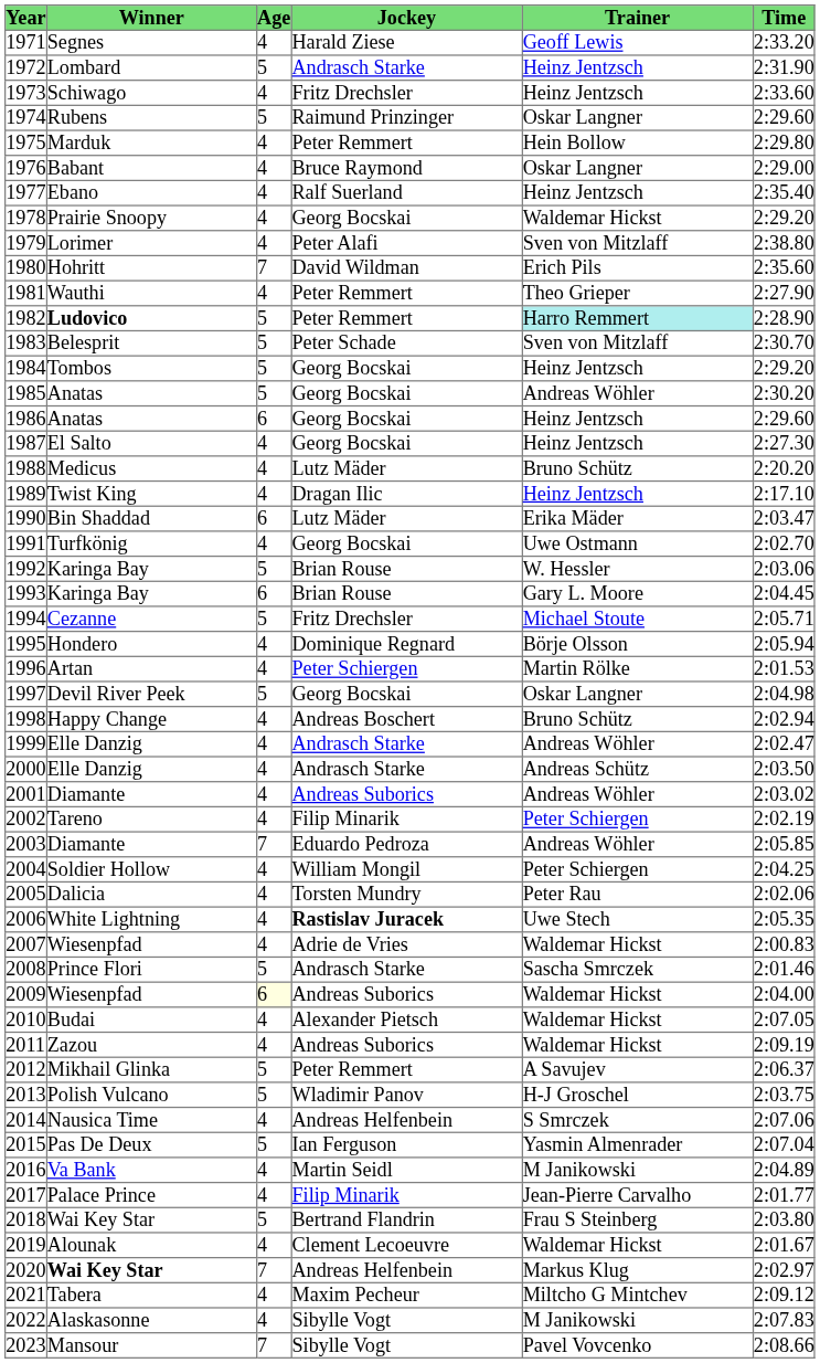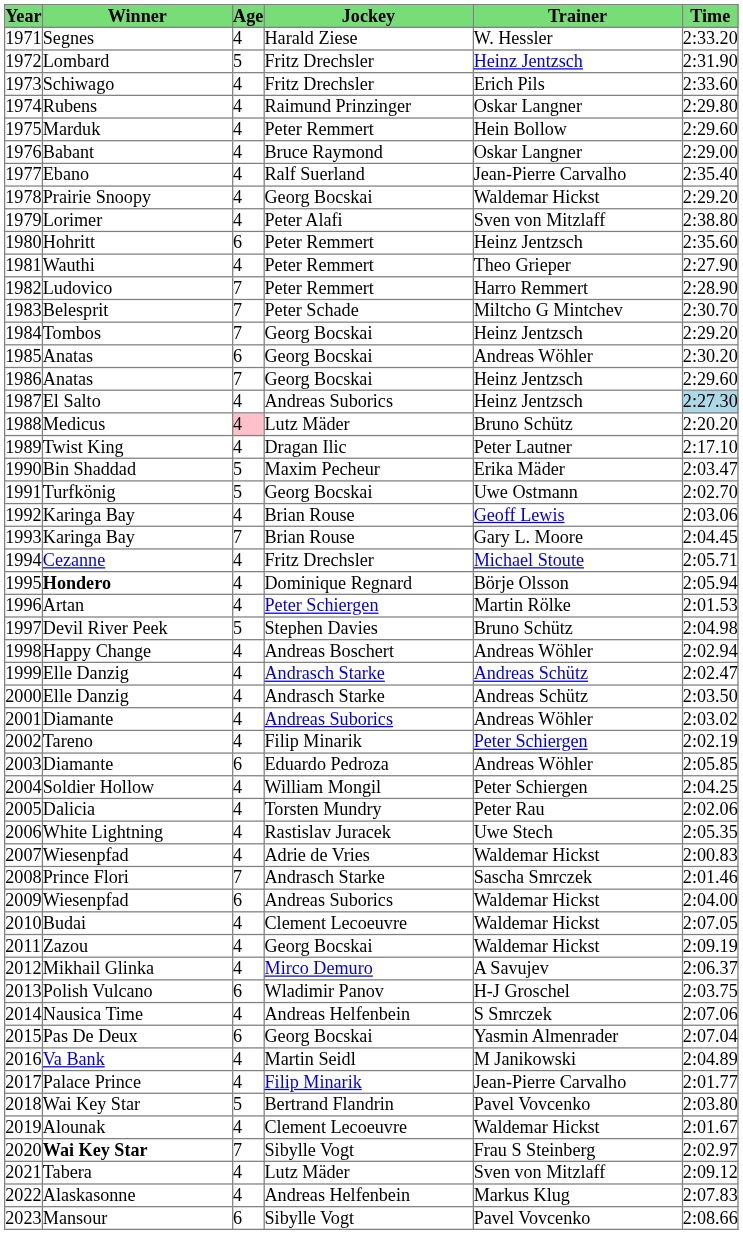1971 | Trainer: Geoff Lewis -> W. Hessler
1972 | Jockey: Andrasch Starke -> Fritz Drechsler
1973 | Trainer: Heinz Jentzsch -> Erich Pils
1974 | Age: 5 -> 4
1974 | Time: 2:29.60 -> 2:29.80
1975 | Time: 2:29.80 -> 2:29.60
1977 | Trainer: Heinz Jentzsch -> Jean-Pierre Carvalho
1980 | Age: 7 -> 6
1980 | Jockey: David Wildman -> Peter Remmert
1980 | Trainer: Erich Pils -> Heinz Jentzsch
1982 | Winner: bold -> normal
1982 | Age: 5 -> 7
1982 | Trainer: paleturquoise background -> no background
1983 | Age: 5 -> 7
1983 | Trainer: Sven von Mitzlaff -> Miltcho G Mintchev
1984 | Age: 5 -> 7
1985 | Age: 5 -> 6
1986 | Age: 6 -> 7
1987 | Jockey: Georg Bocskai -> Andreas Suborics
1987 | Time: no background -> lightblue background
1988 | Age: no background -> pink background
1989 | Trainer: Heinz Jentzsch -> Peter Lautner
1990 | Age: 6 -> 5
1990 | Jockey: Lutz Mäder -> Maxim Pecheur
1991 | Age: 4 -> 5
1992 | Age: 5 -> 4
1992 | Trainer: W. Hessler -> Geoff Lewis
1993 | Age: 6 -> 7
1994 | Age: 5 -> 4
1995 | Winner: normal -> bold
1997 | Jockey: Georg Bocskai -> Stephen Davies
1997 | Trainer: Oskar Langner -> Bruno Schütz
1998 | Trainer: Bruno Schütz -> Andreas Wöhler
1999 | Trainer: Andreas Wöhler -> Andreas Schütz
2003 | Age: 7 -> 6
2006 | Jockey: bold -> normal
2008 | Age: 5 -> 7
2009 | Age: lightyellow background -> no background
2010 | Jockey: Alexander Pietsch -> Clement Lecoeuvre
2011 | Jockey: Andreas Suborics -> Georg Bocskai
2012 | Age: 5 -> 4
2012 | Jockey: Peter Remmert -> Mirco Demuro
2013 | Age: 5 -> 6
2015 | Age: 5 -> 6
2015 | Jockey: Ian Ferguson -> Georg Bocskai
2018 | Trainer: Frau S Steinberg -> Pavel Vovcenko
2020 | Jockey: Andreas Helfenbein -> Sibylle Vogt
2020 | Trainer: Markus Klug -> Frau S Steinberg
2021 | Jockey: Maxim Pecheur -> Lutz Mäder
2021 | Trainer: Miltcho G Mintchev -> Sven von Mitzlaff
2022 | Jockey: Sibylle Vogt -> Andreas Helfenbein
2022 | Trainer: M Janikowski -> Markus Klug
2023 | Age: 7 -> 6
